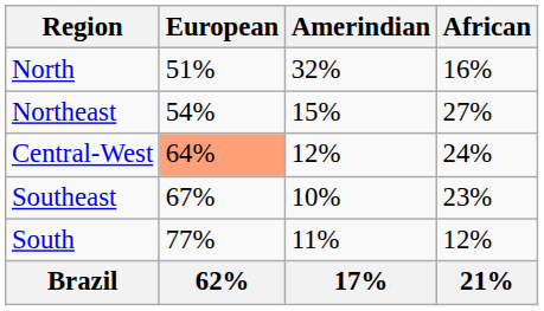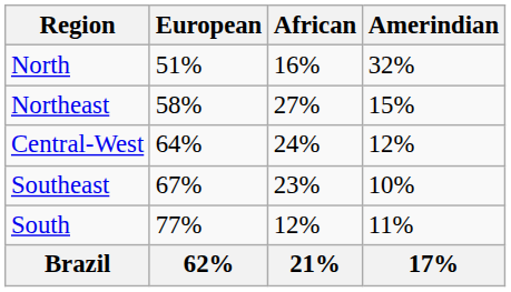columns swapped: African <-> Amerindian
Northeast | European: 54% -> 58%
Central-West | European: lightsalmon background -> no background
